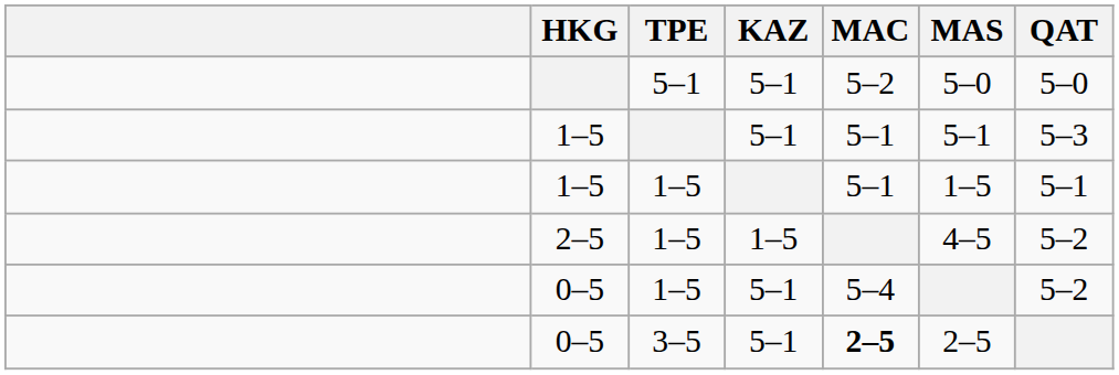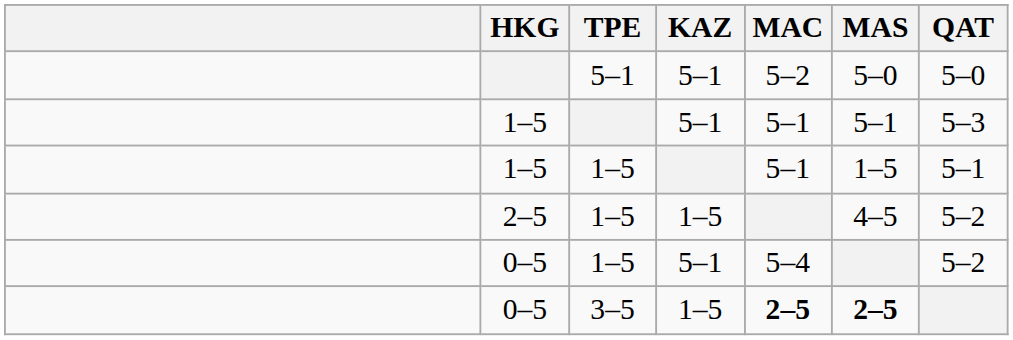0–5 / 3–5 | KAZ: 5–1 -> 1–5
0–5 / 3–5 | MAS: normal -> bold
